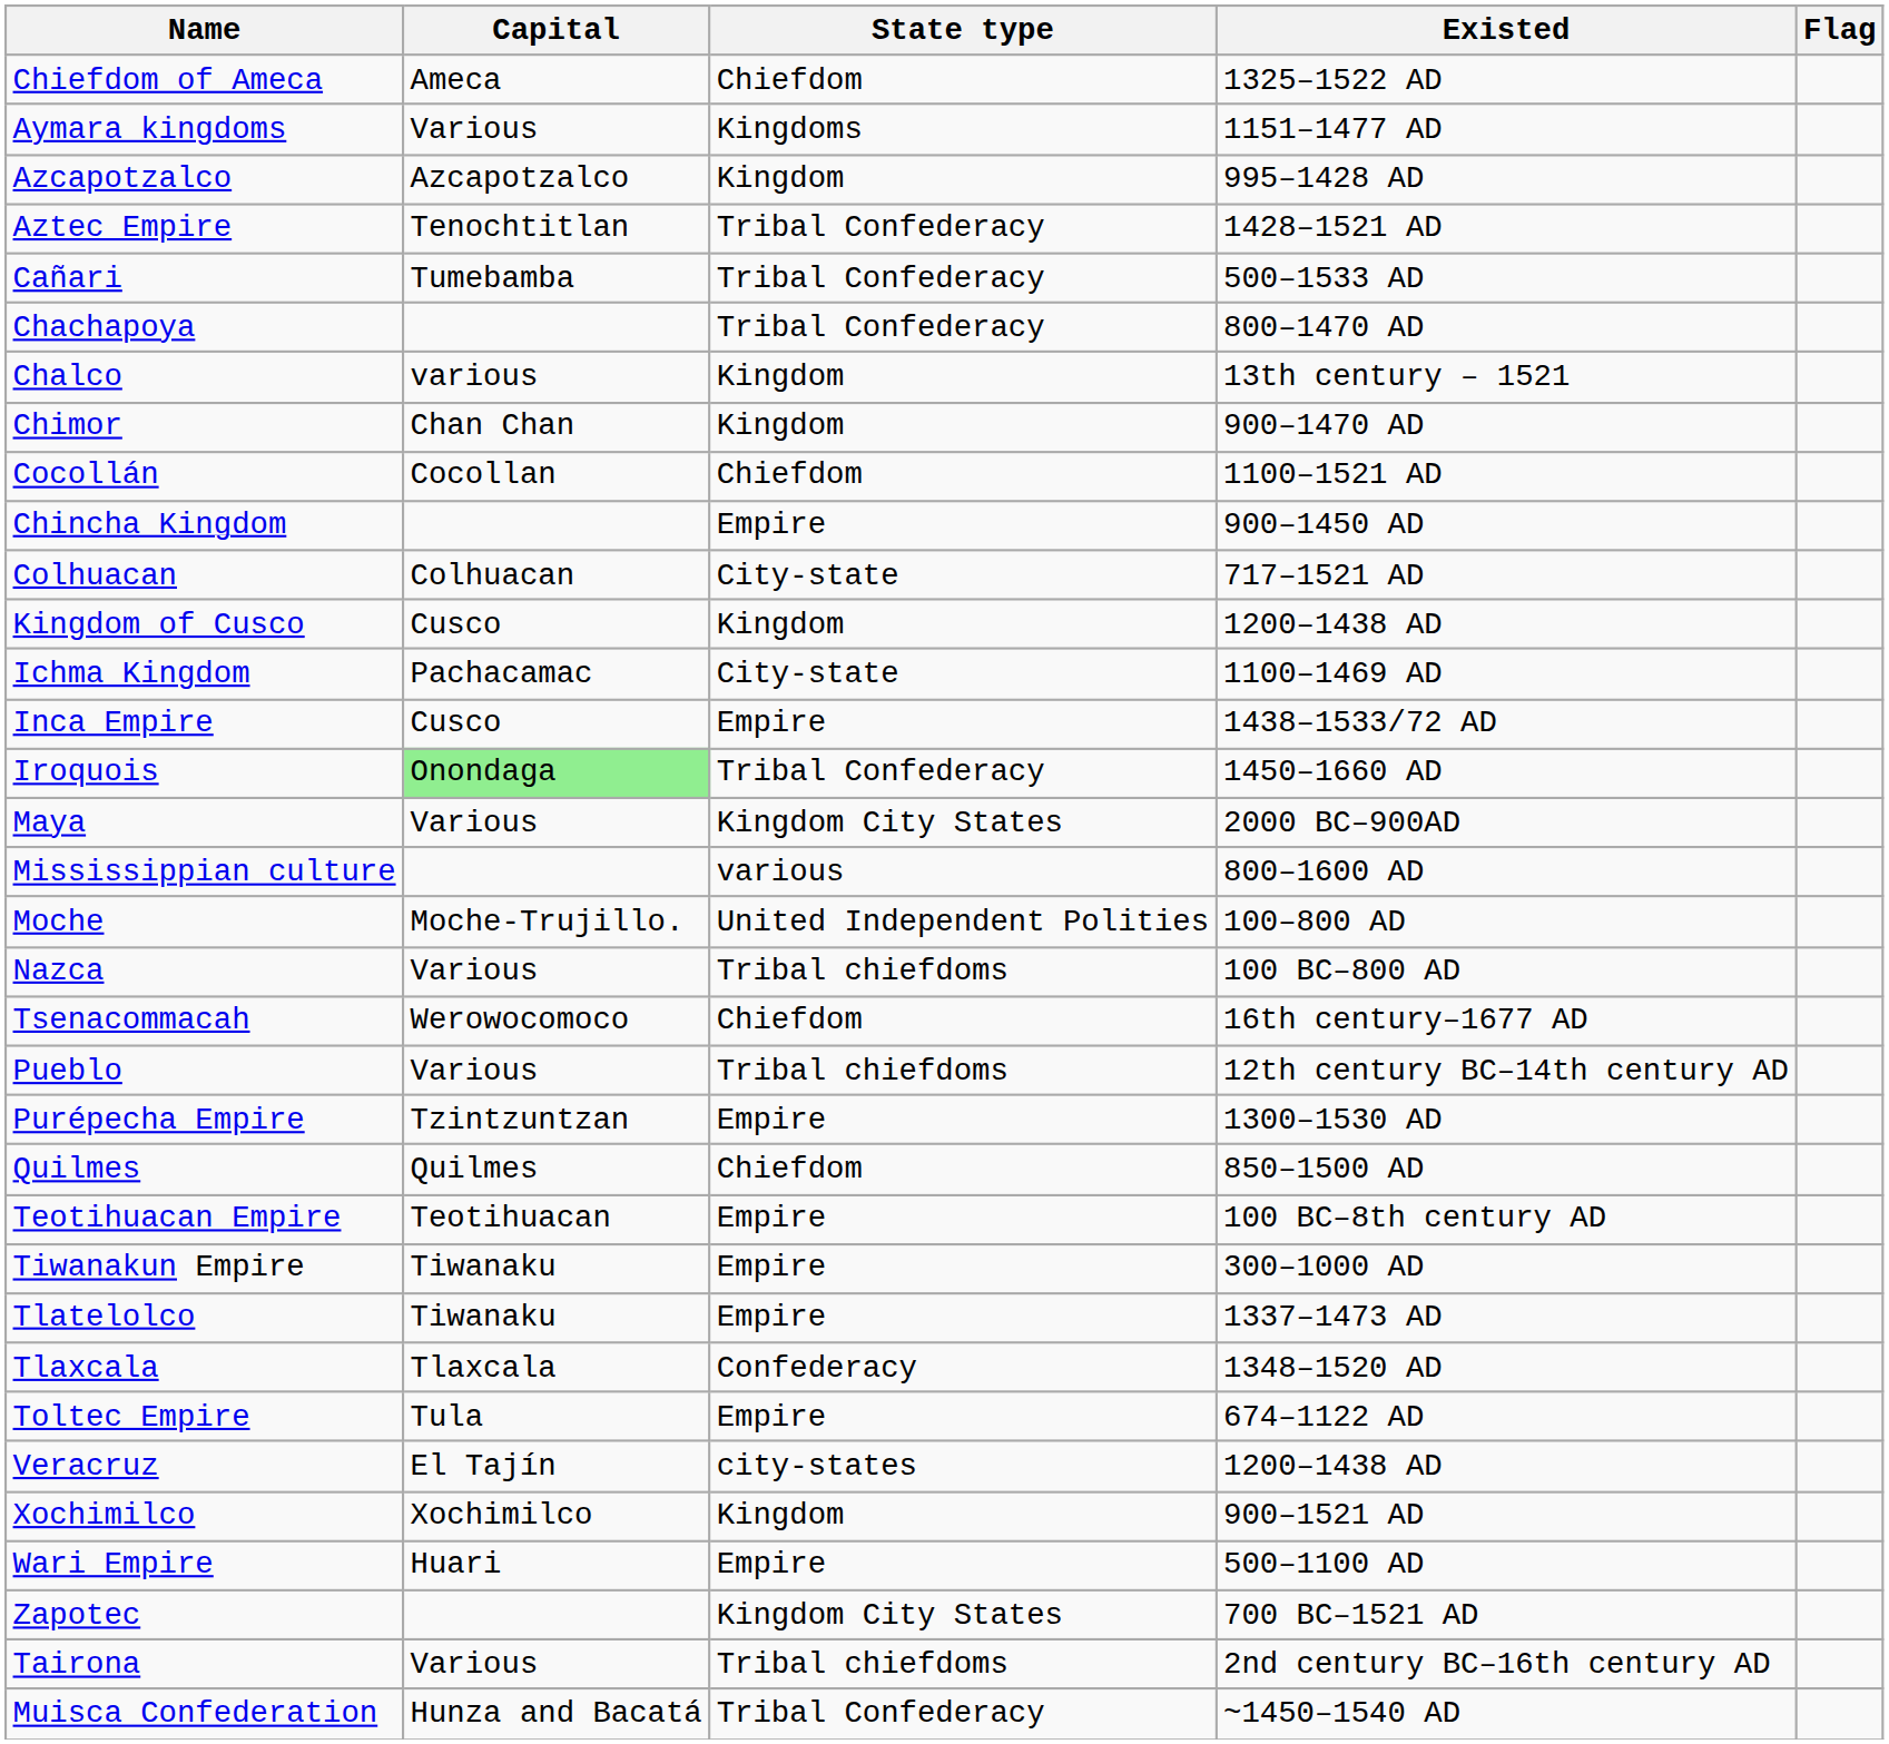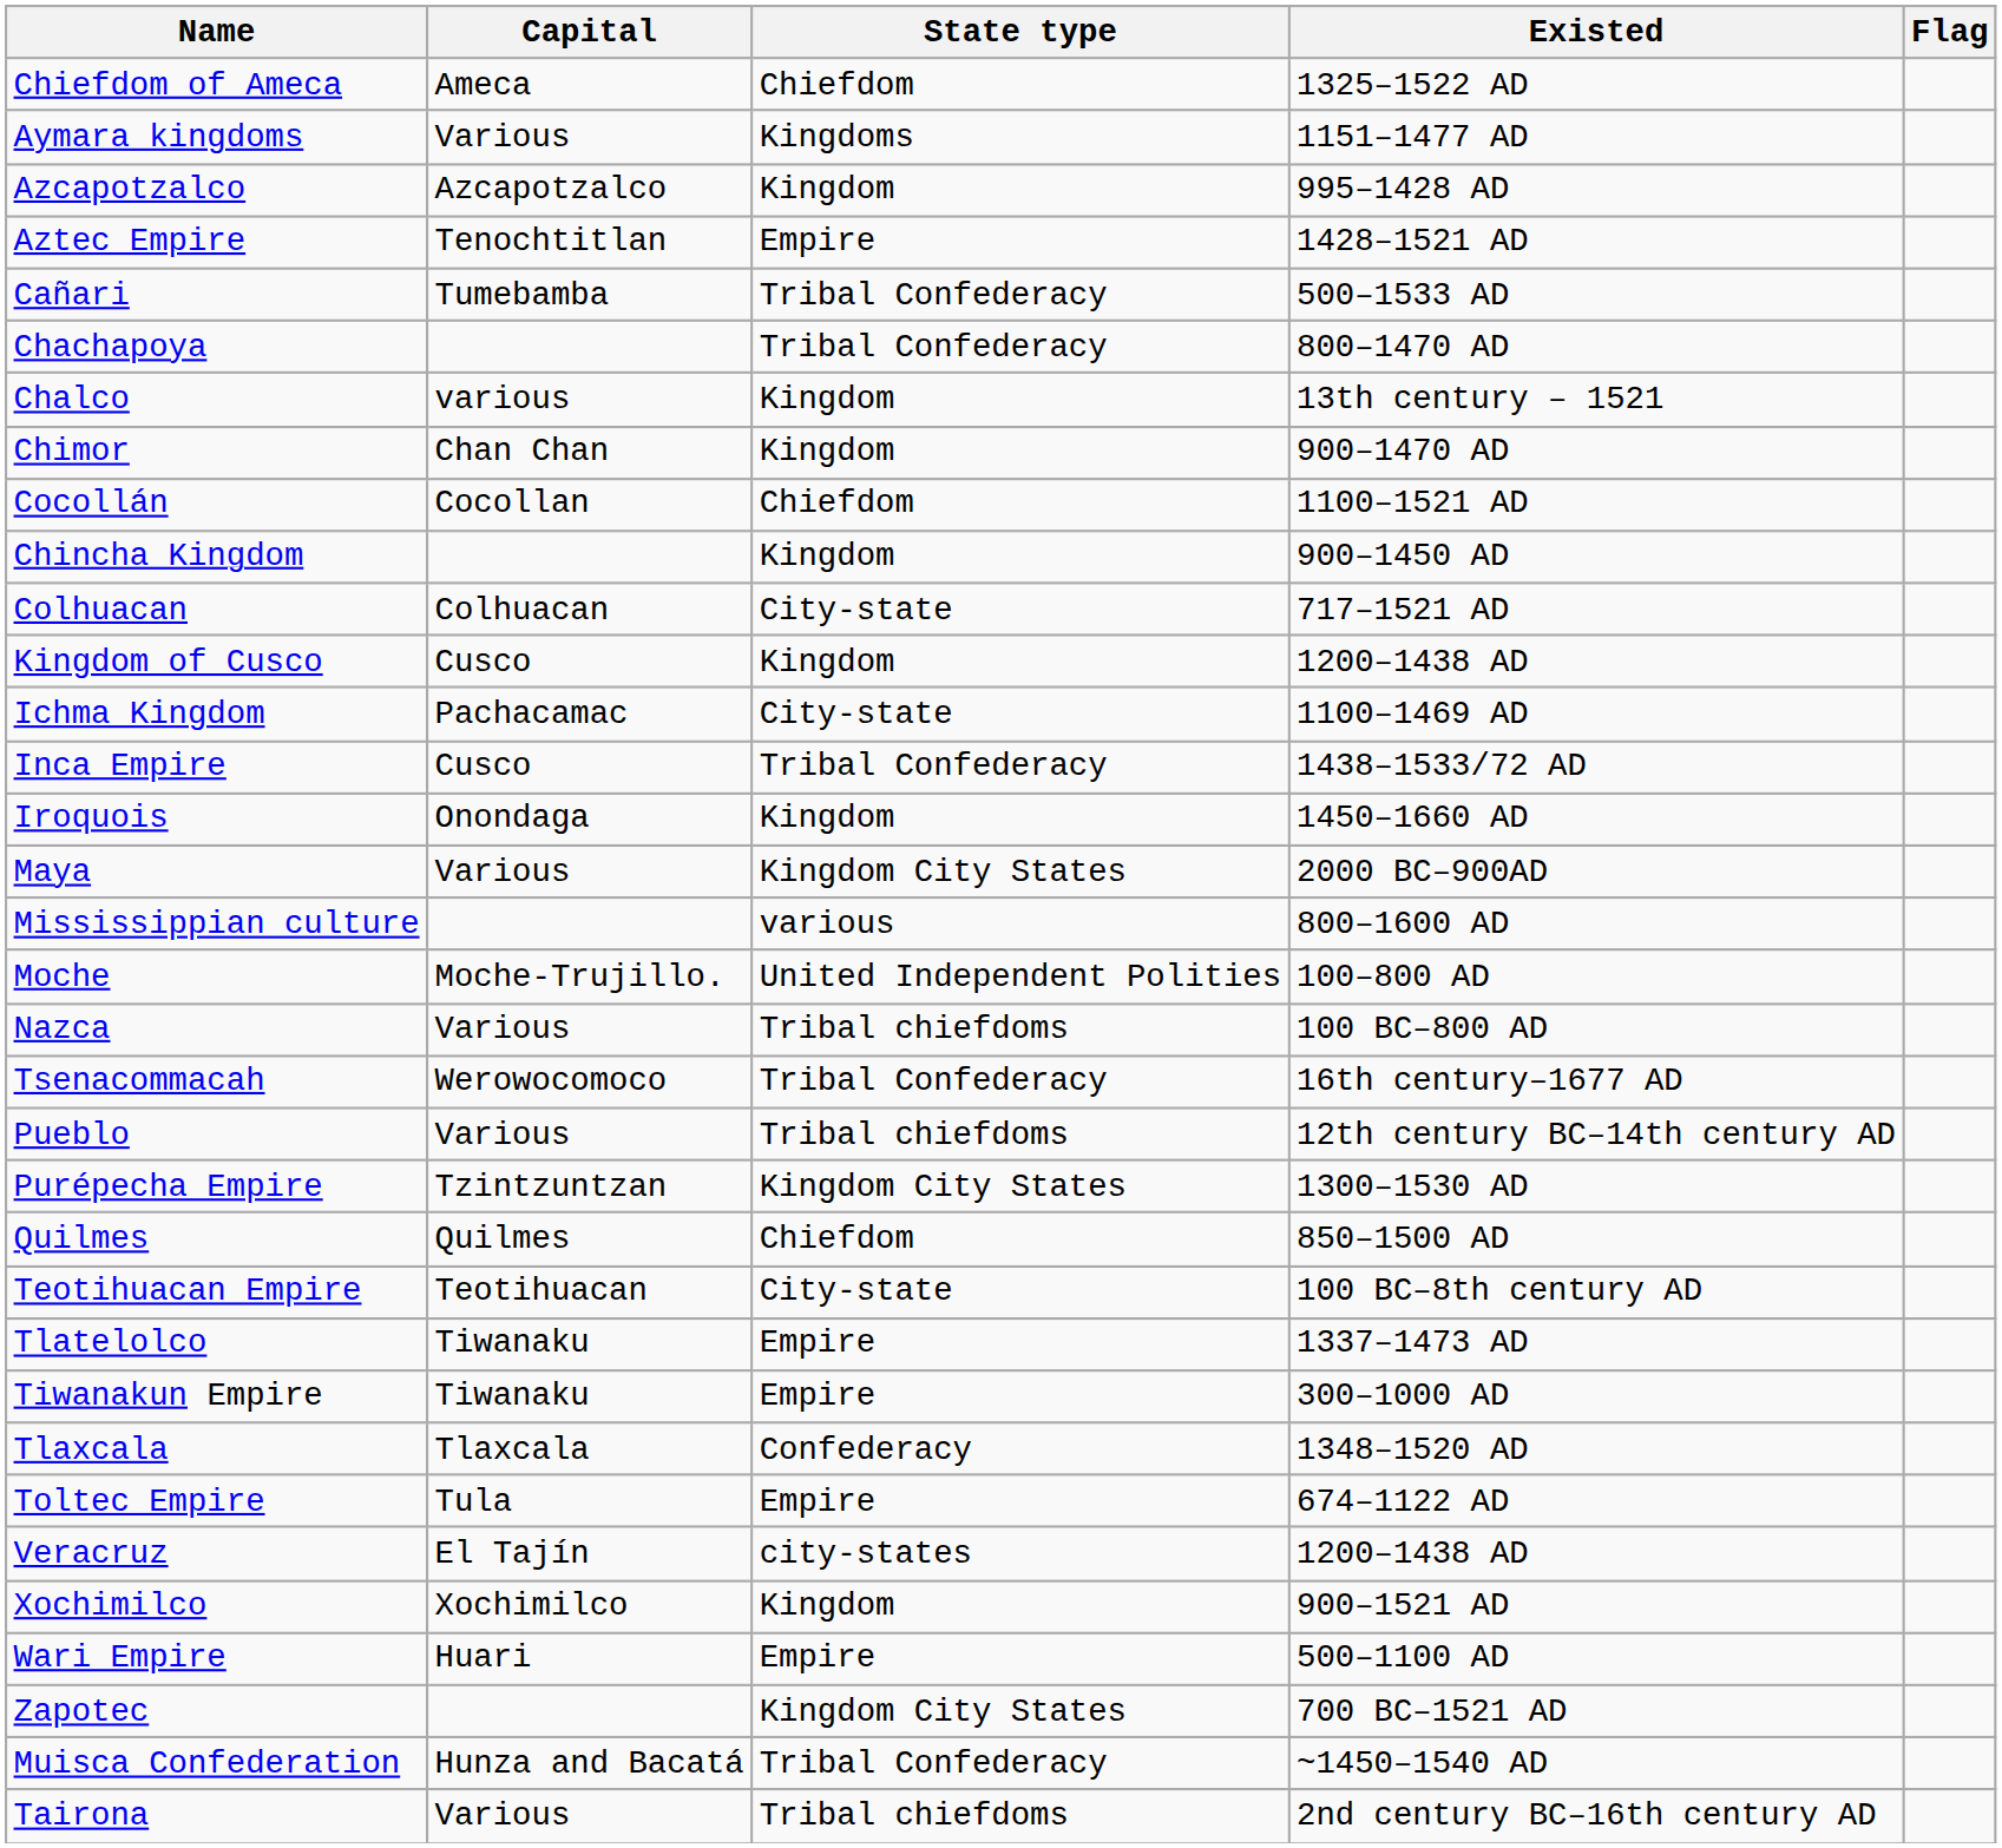Aztec Empire | State type: Tribal Confederacy -> Empire
Chincha Kingdom | State type: Empire -> Kingdom
Inca Empire | State type: Empire -> Tribal Confederacy
Iroquois | Capital: lightgreen background -> no background
Iroquois | State type: Tribal Confederacy -> Kingdom
Tsenacommacah | State type: Chiefdom -> Tribal Confederacy
Purépecha Empire | State type: Empire -> Kingdom City States
Teotihuacan Empire | State type: Empire -> City-state
rows swapped: Tiwanakun Empire <-> Tlatelolco
rows swapped: Muisca Confederation <-> Tairona
